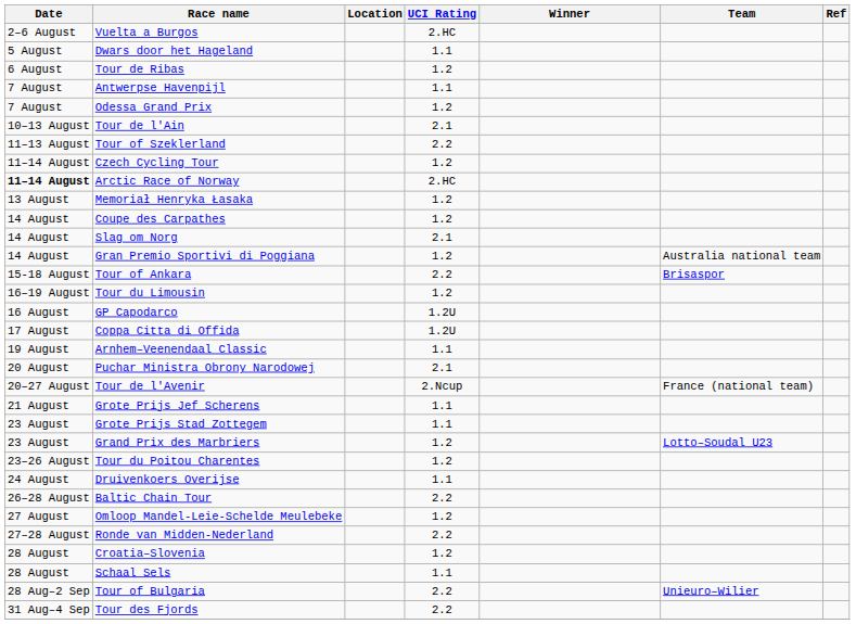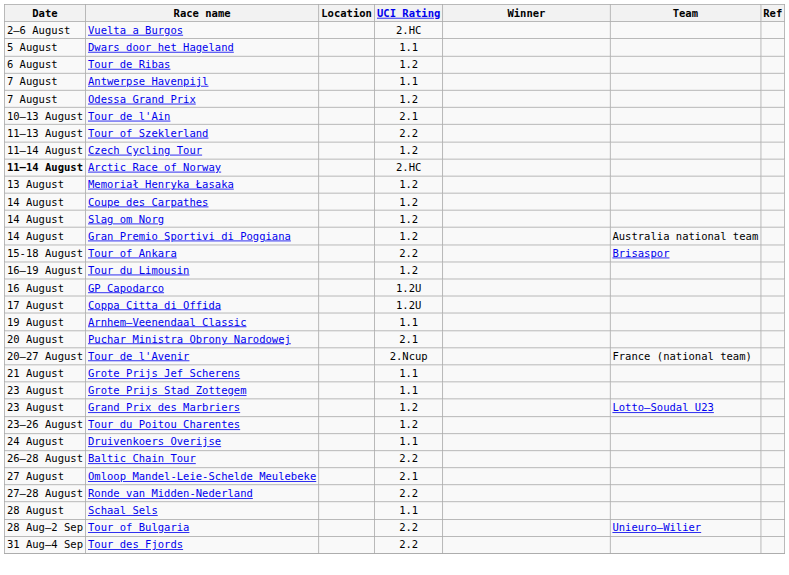Slag om Norg | UCI Rating: 2.1 -> 1.2
Omloop Mandel-Leie-Schelde Meulebeke | UCI Rating: 1.2 -> 2.1
- row: 28 August | Croatia–Slovenia | 1.2
